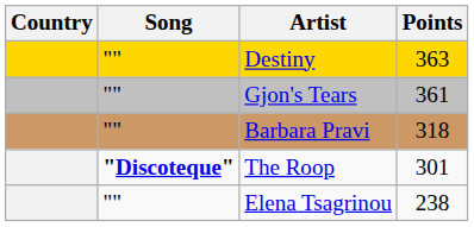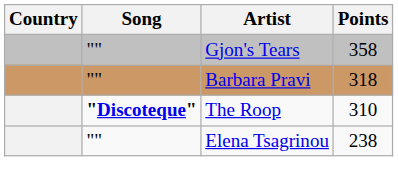- row: "" | Destiny | 363
Gjon's Tears | Points: 361 -> 358
The Roop | Points: 301 -> 310
